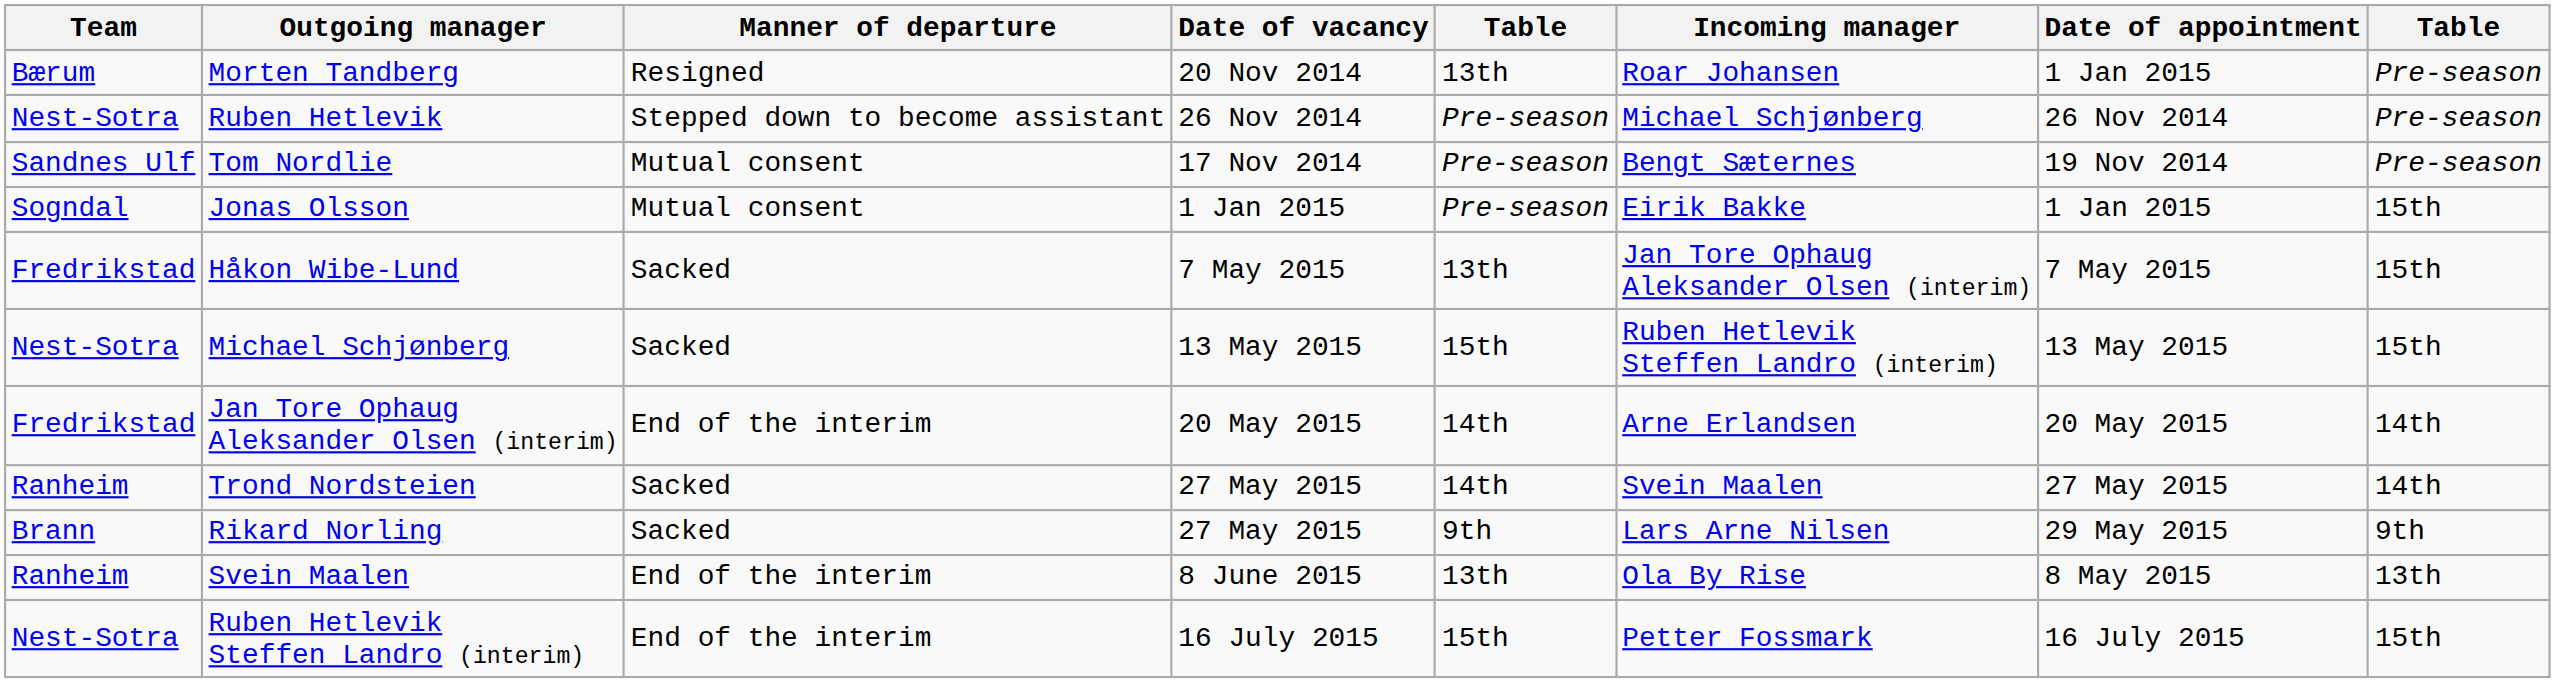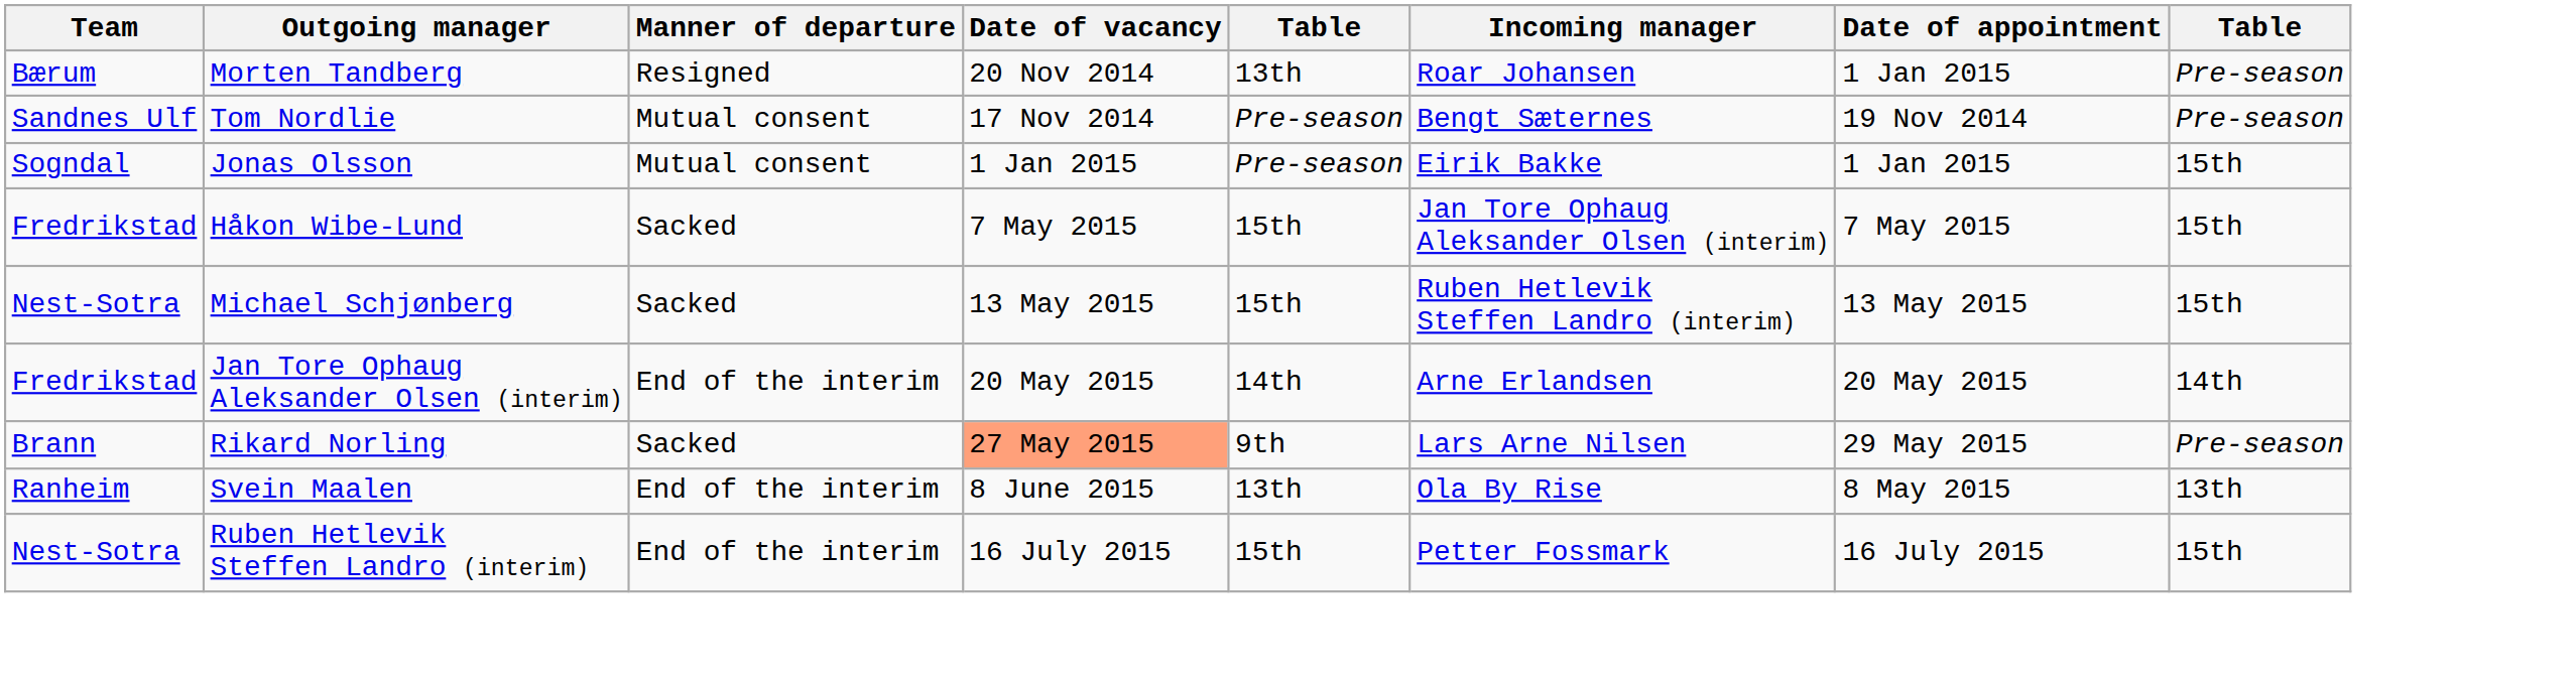- row: Nest-Sotra | Ruben Hetlevik | Stepped down to become assistant | 26 Nov 2014 | Pre-season | Michael Schjønberg | 26 Nov 2014 | Pre-season
Håkon Wibe-Lund | column 5: 13th -> 15th
- row: Ranheim | Trond Nordsteien | Sacked | 27 May 2015 | 14th | Svein Maalen | 27 May 2015 | 14th
Rikard Norling | Date of vacancy: no background -> lightsalmon background
Rikard Norling | column 8: 9th -> Pre-season
